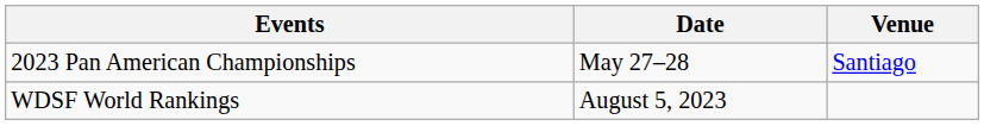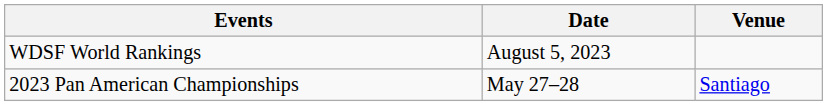rows swapped: 2023 Pan American Championships <-> WDSF World Rankings
